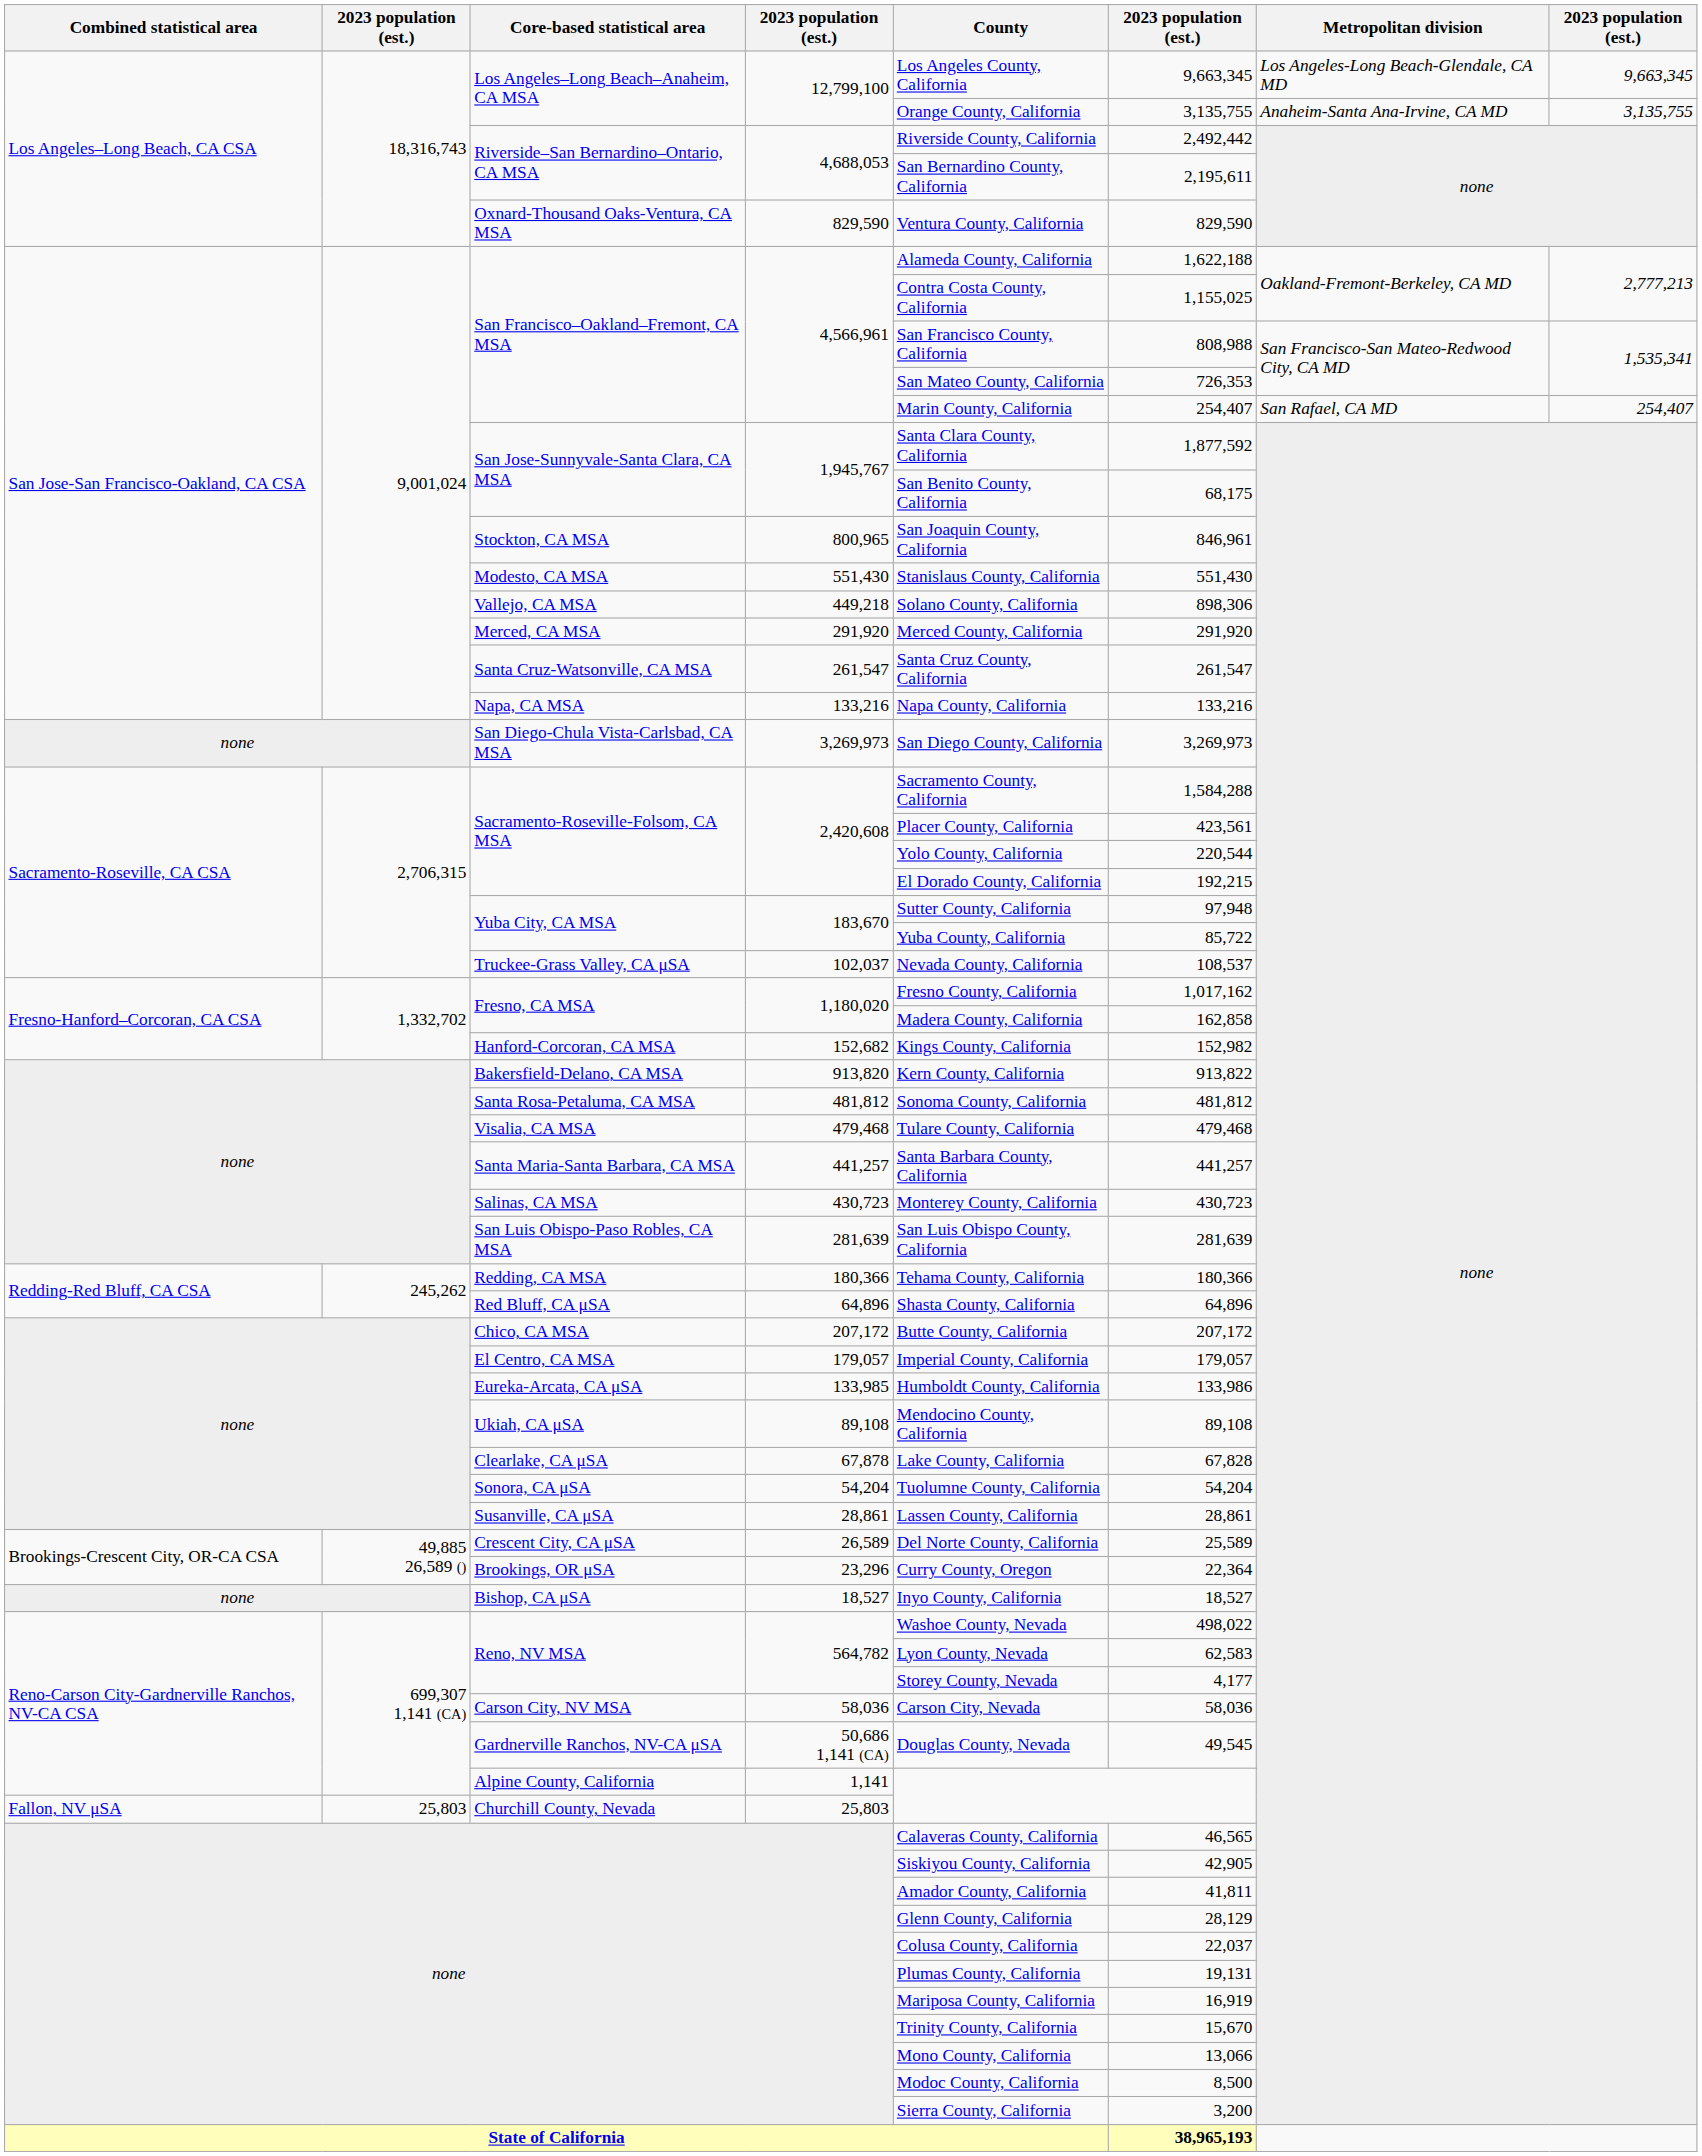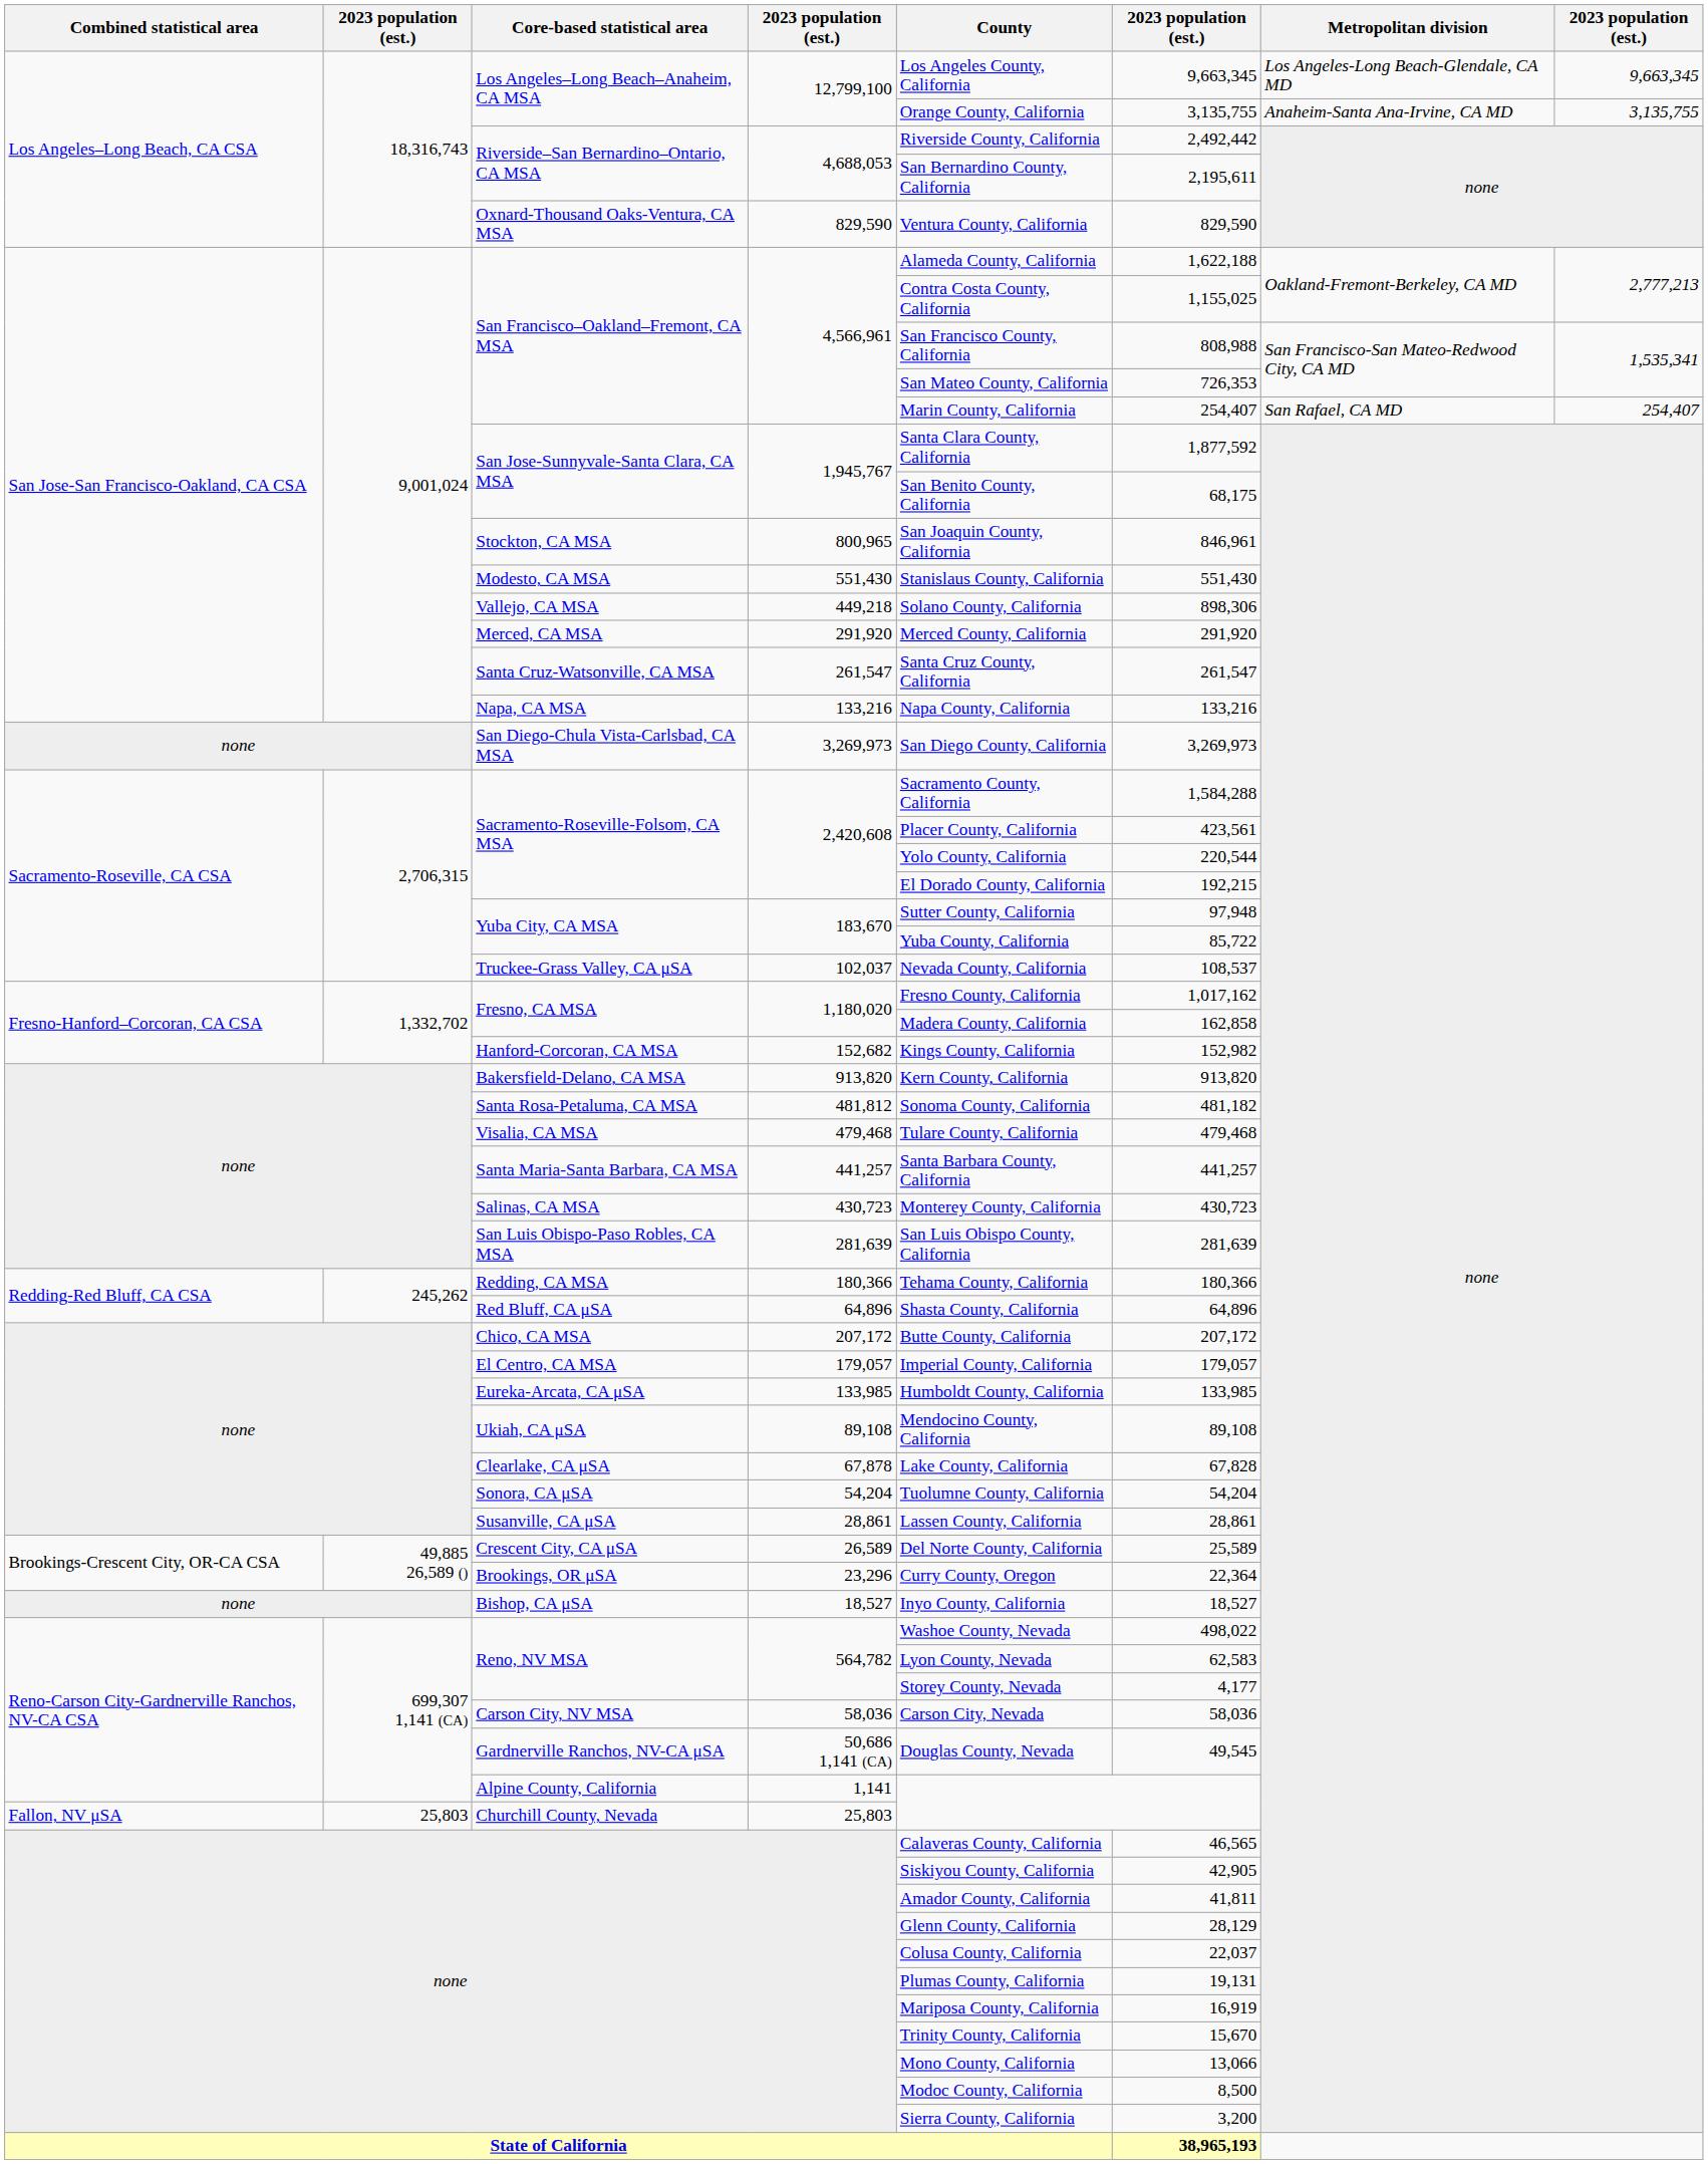Bakersfield-Delano, CA MSA | column 6: 913,822 -> 913,820
Santa Rosa-Petaluma, CA MSA | column 6: 481,812 -> 481,182
Eureka-Arcata, CA μSA | column 6: 133,986 -> 133,985
